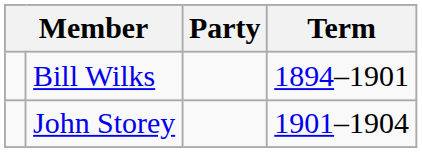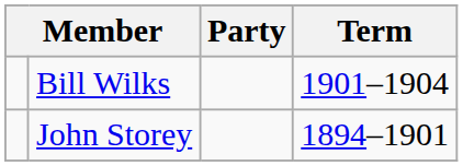Bill Wilks | Term: 1894–1901 -> 1901–1904
John Storey | Term: 1901–1904 -> 1894–1901
